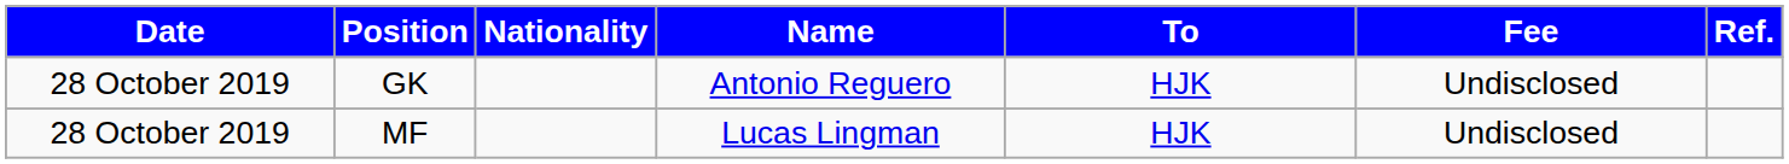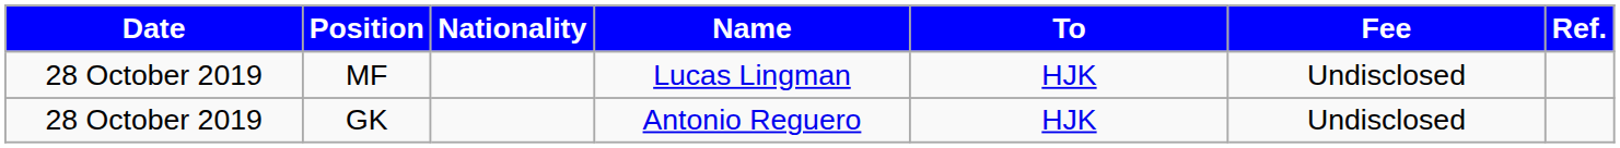rows swapped: GK <-> MF
